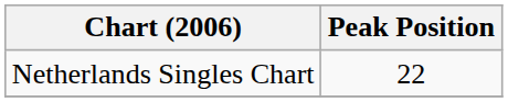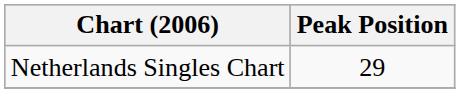Netherlands Singles Chart | Peak Position: 22 -> 29
